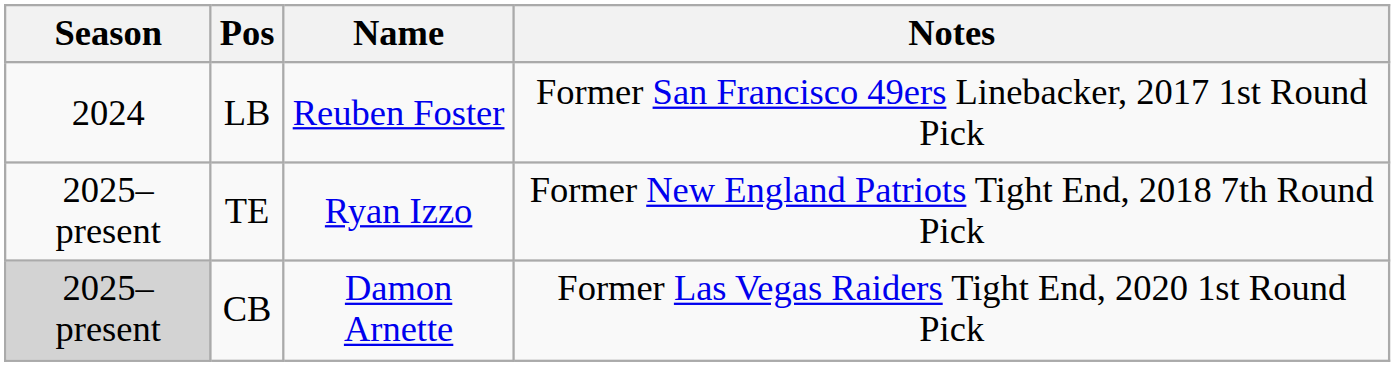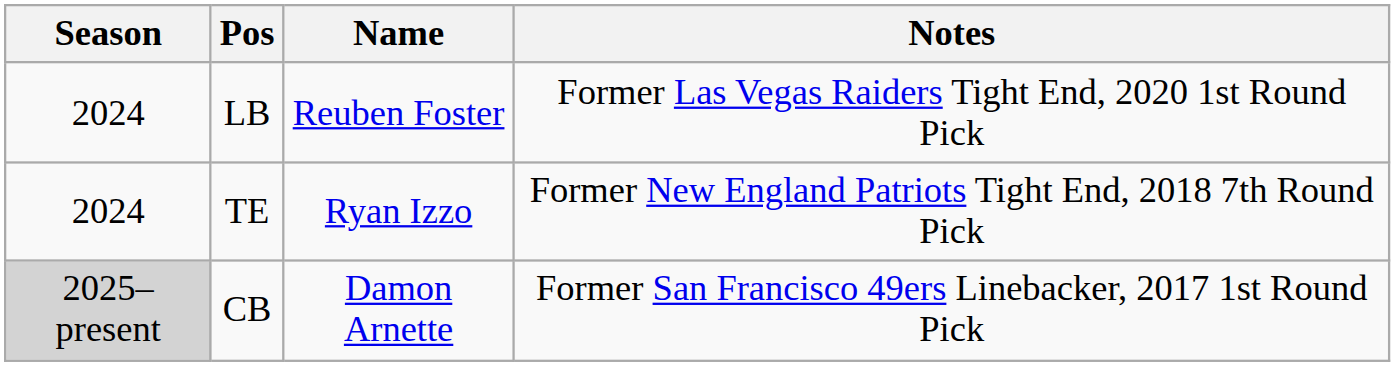LB | Notes: Former San Francisco 49ers Linebacker, 2017 1st Round Pick -> Former Las Vegas Raiders Tight End, 2020 1st Round Pick
TE | Season: 2025–present -> 2024
CB | Notes: Former Las Vegas Raiders Tight End, 2020 1st Round Pick -> Former San Francisco 49ers Linebacker, 2017 1st Round Pick
